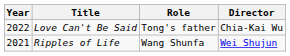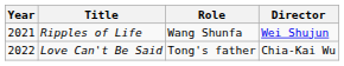rows swapped: Ripples of Life <-> Love Can't Be Said
